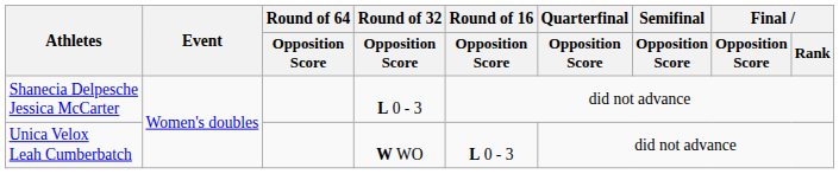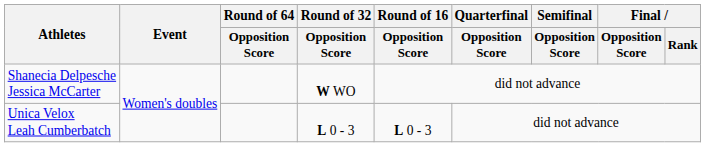Shanecia Delpesche Jessica McCarter | Round of 32 / Opposition Score: L 0 - 3 -> W WO
Unica Velox Leah Cumberbatch | Round of 32 / Opposition Score: W WO -> L 0 - 3
